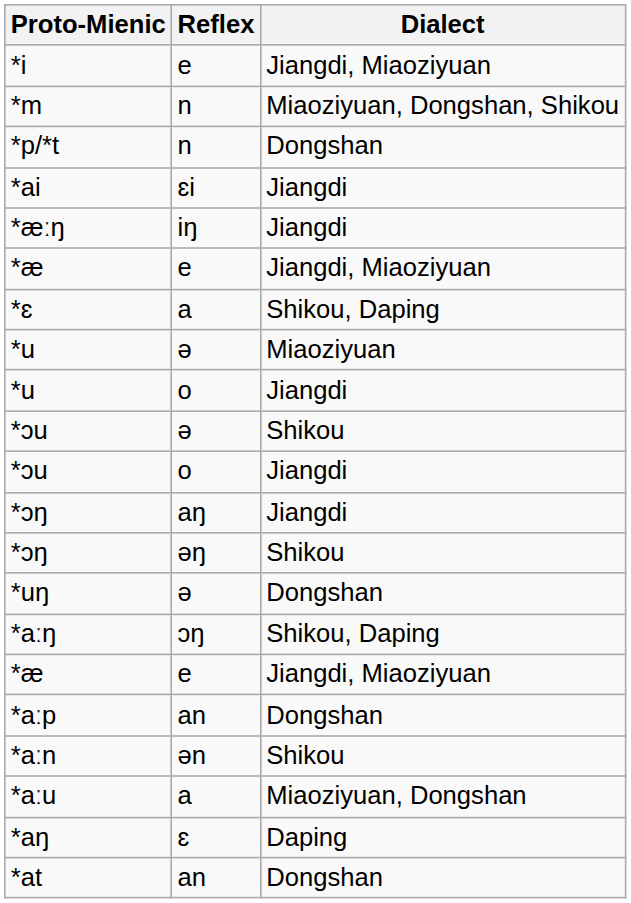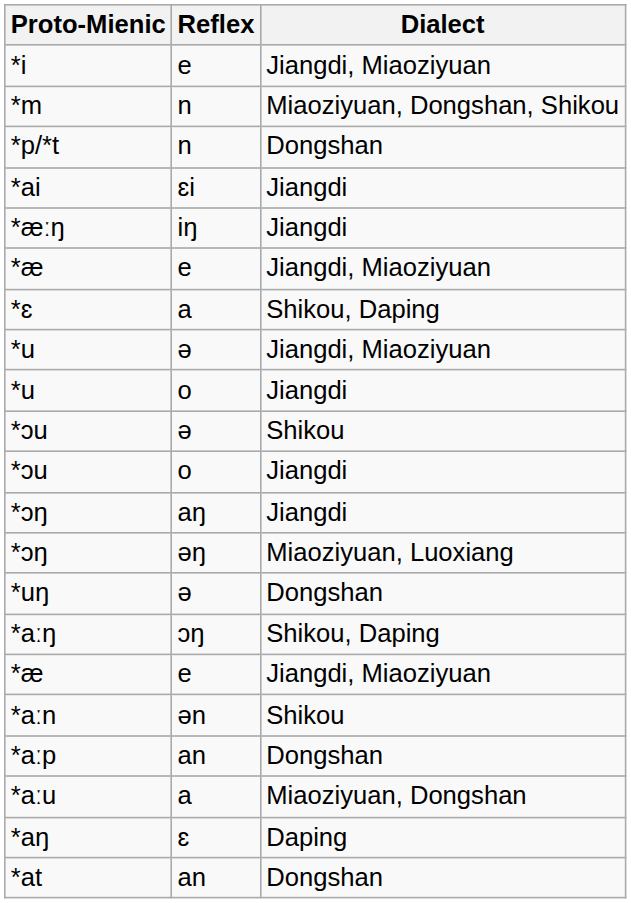*u / ə | Dialect: Miaoziyuan -> Jiangdi, Miaoziyuan
*ɔŋ / əŋ | Dialect: Shikou -> Miaoziyuan, Luoxiang
rows swapped: *aːn <-> *aːp
